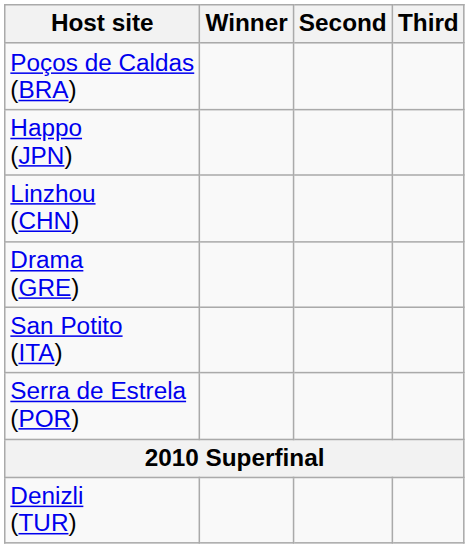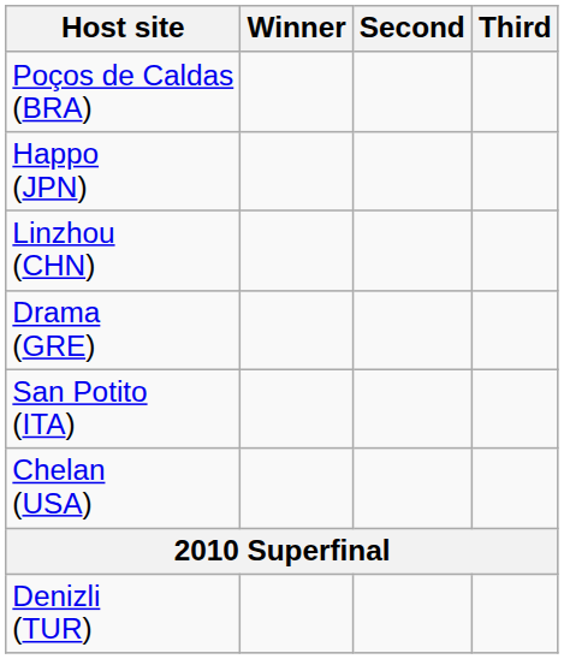+ row: Chelan (USA)
- row: Serra de Estrela (POR)
